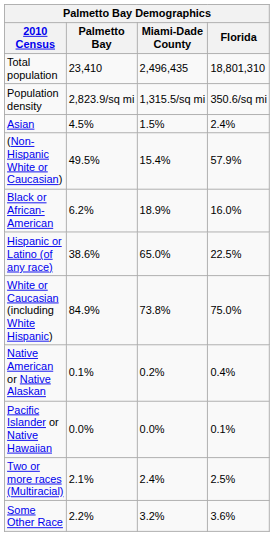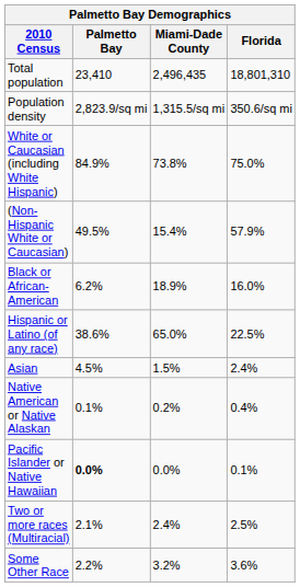rows swapped: White or Caucasian (including White Hispanic) <-> Asian
Pacific Islander or Native Hawaiian | Palmetto Bay: normal -> bold
